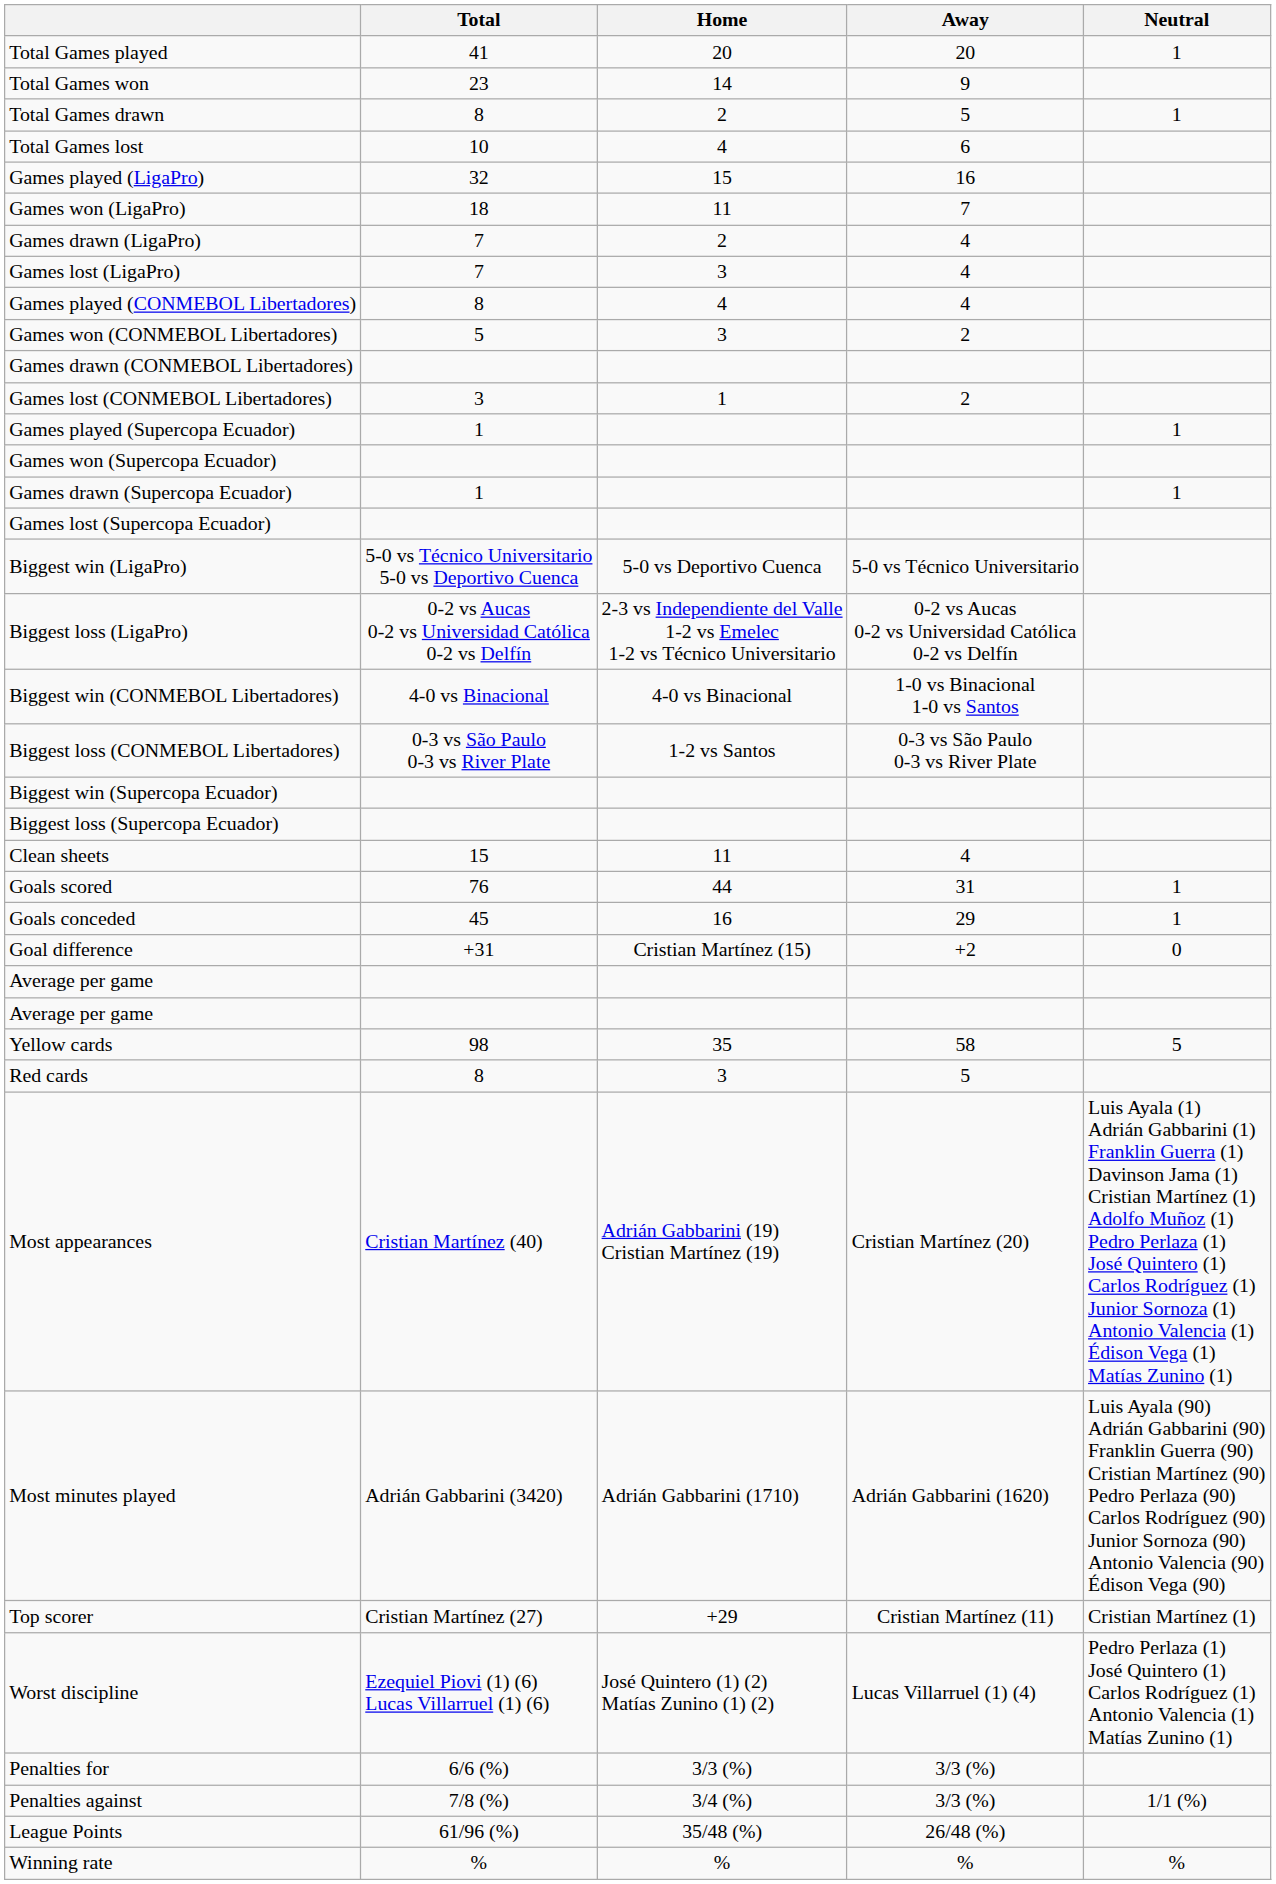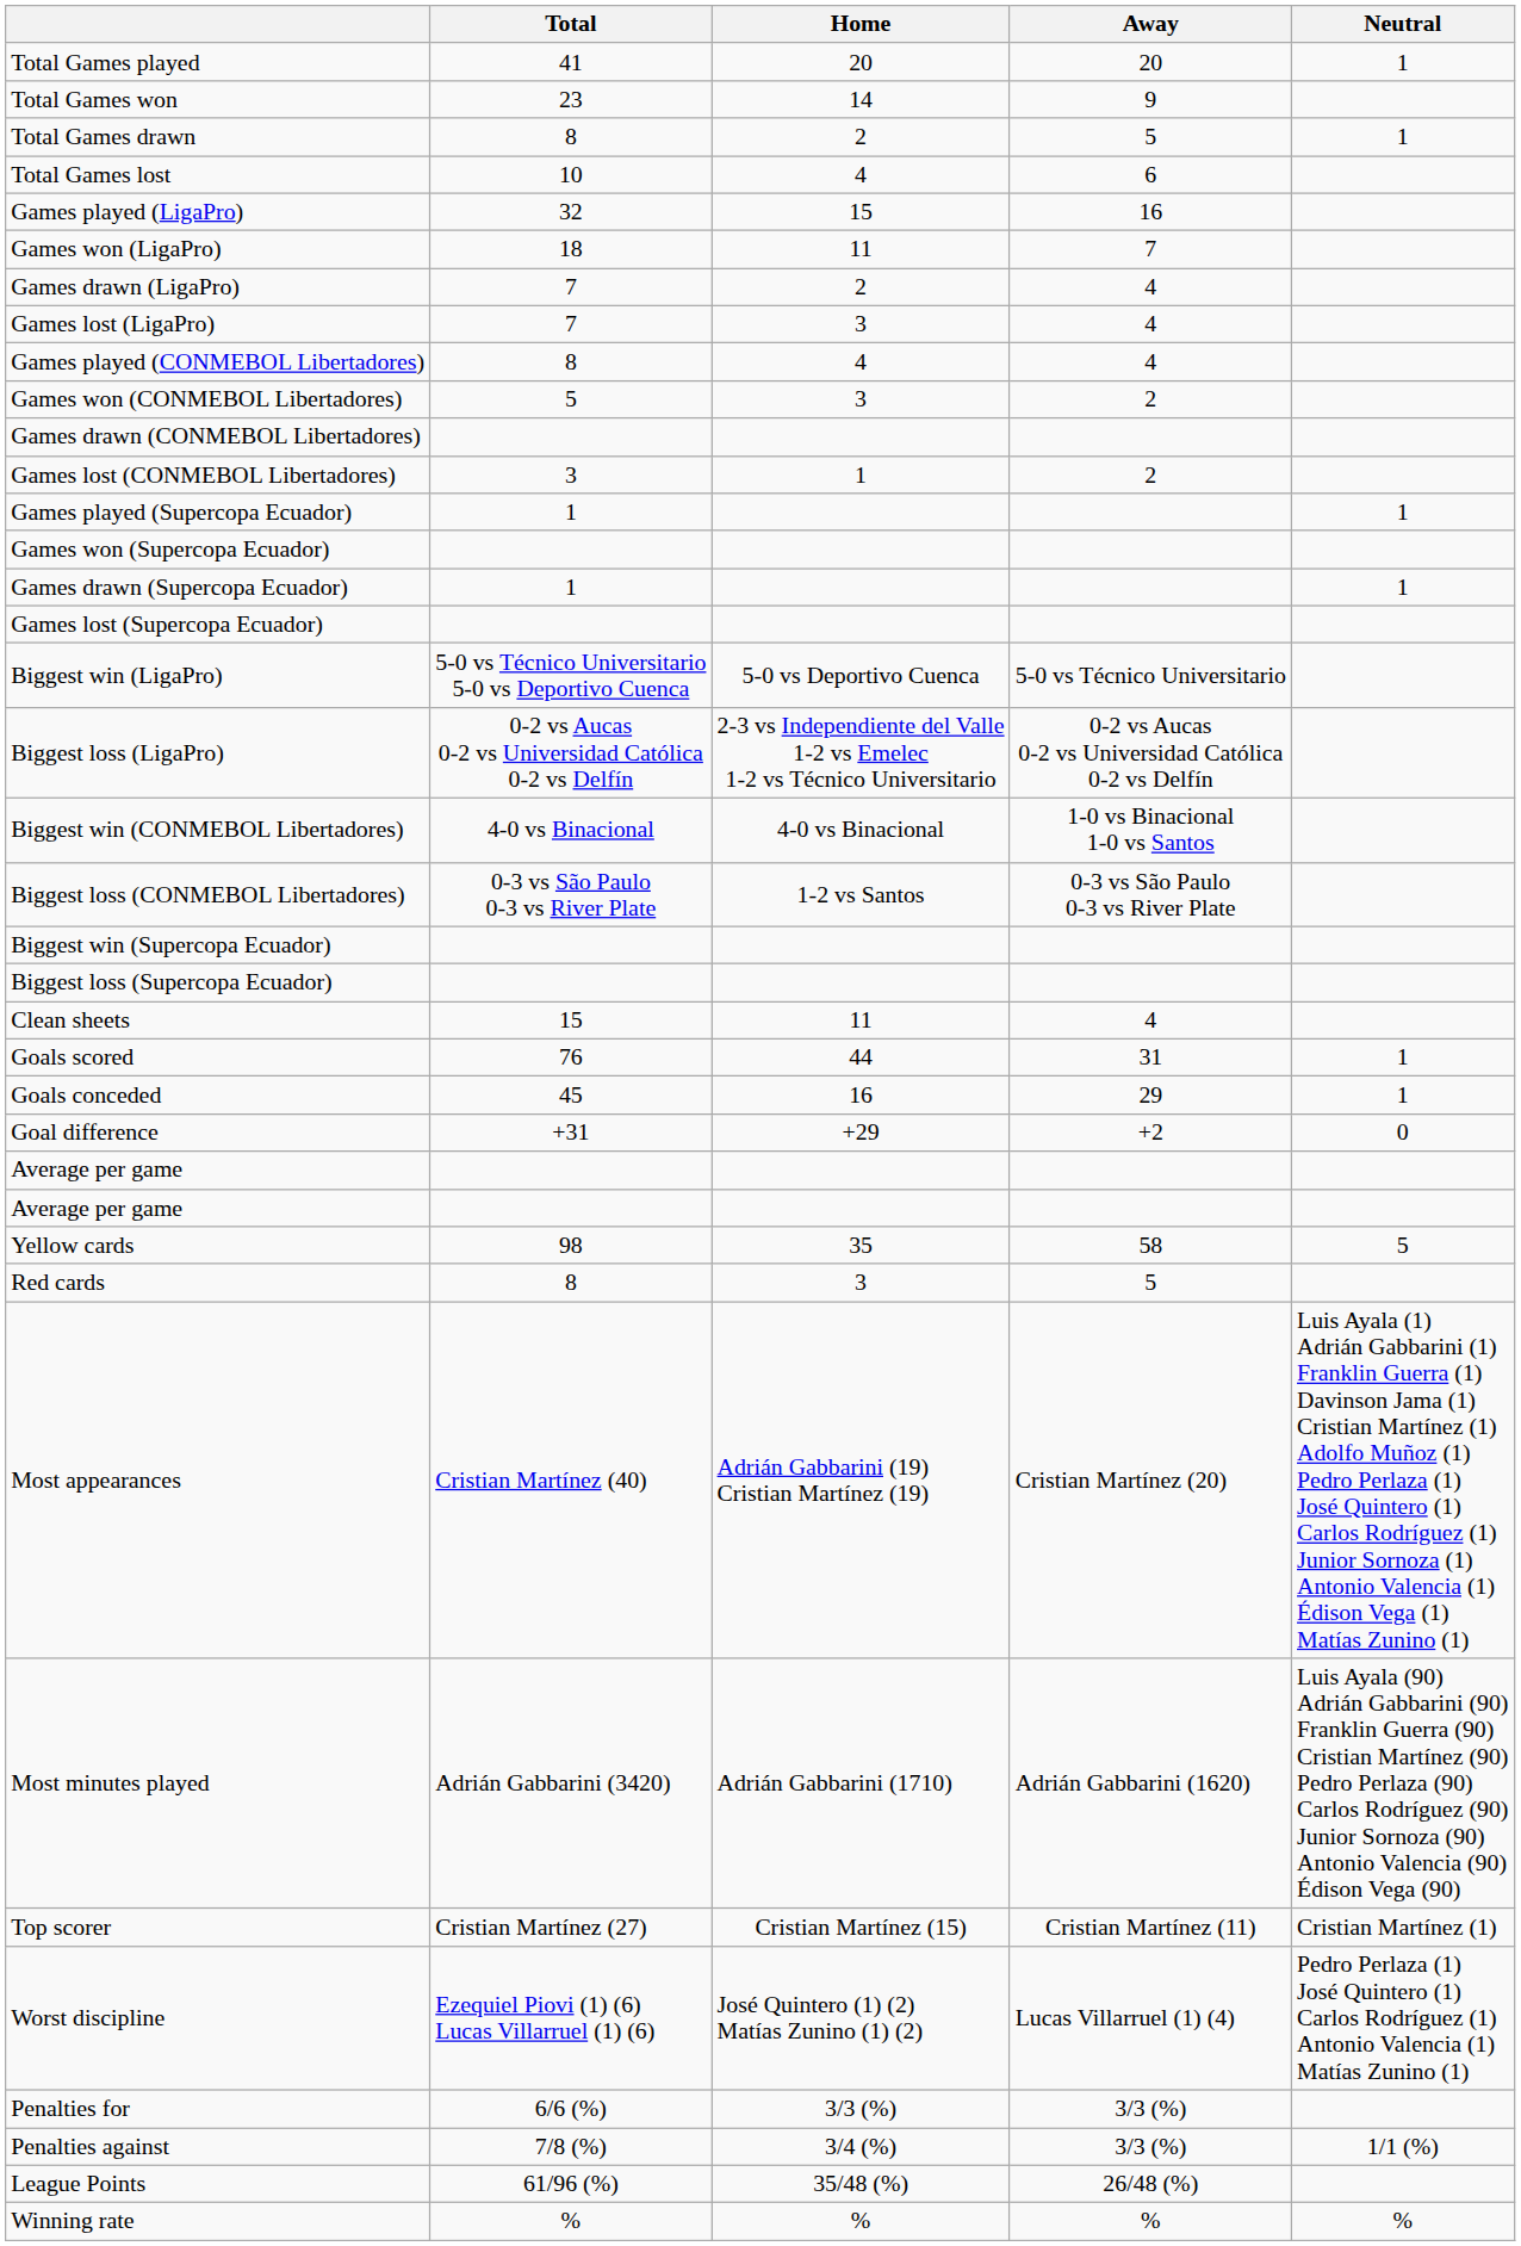Goal difference | Home: Cristian Martínez (15) -> +29
Top scorer | Home: +29 -> Cristian Martínez (15)
